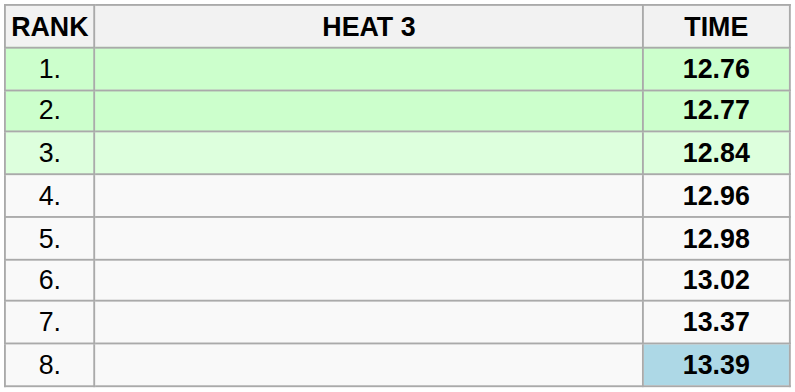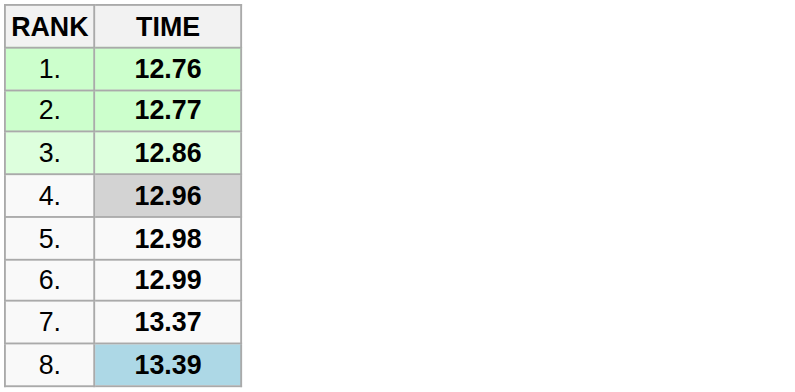- column: HEAT 3
3. | TIME: 12.84 -> 12.86
4. | TIME: no background -> lightgrey background
6. | TIME: 13.02 -> 12.99
